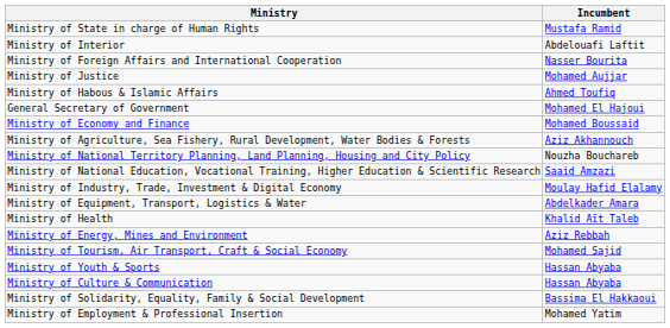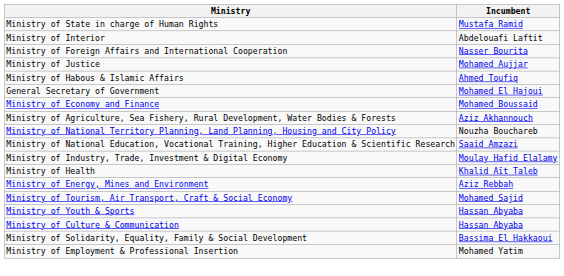- row: Ministry of Equipment, Transport, Logistics & Water | Abdelkader Amara
